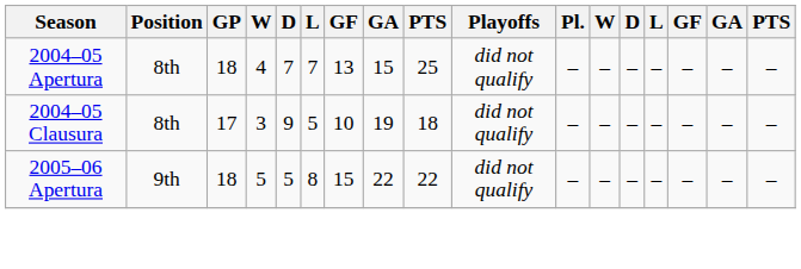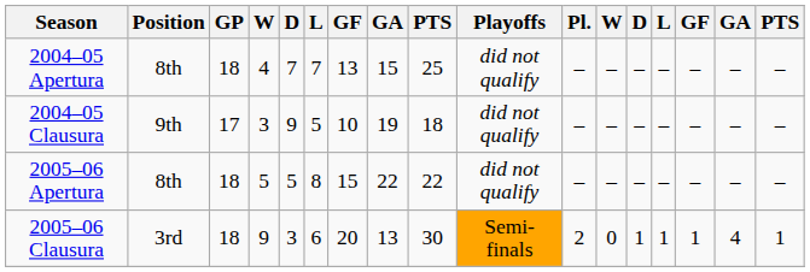2004–05 Clausura | Position: 8th -> 9th
2005–06 Apertura | Position: 9th -> 8th
+ row: 2005–06 Clausura | 3rd | 18 | 9 | 3 | 6 | 20 | 13 | 30 | Semi-finals | 2 | 0 | 1 | 1 | 1 | 4 | 1
